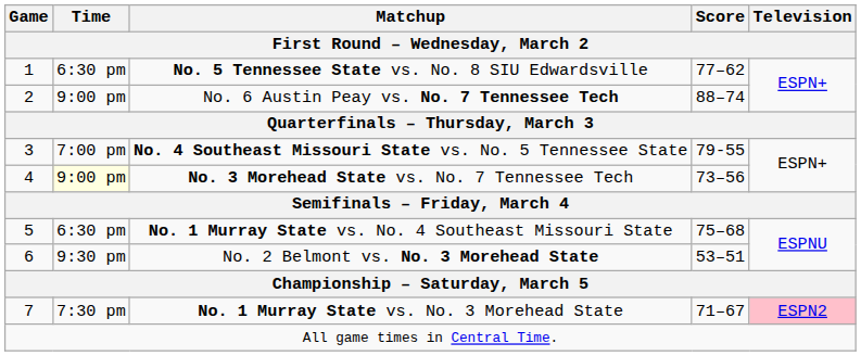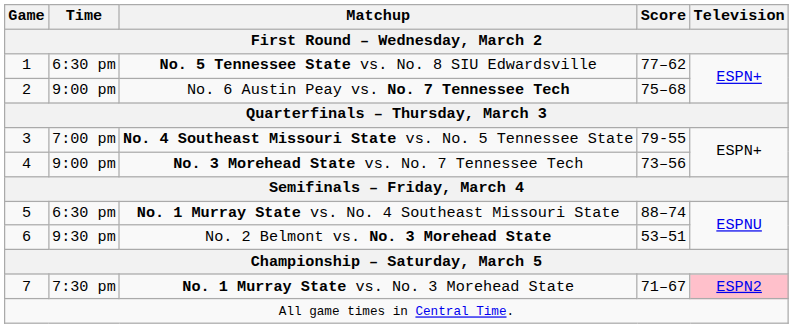No. 6 Austin Peay vs. No. 7 Tennessee Tech | Score: 88–74 -> 75–68
No. 3 Morehead State vs. No. 7 Tennessee Tech | Time: lightyellow background -> no background
No. 1 Murray State vs. No. 4 Southeast Missouri State | Score: 75–68 -> 88–74
